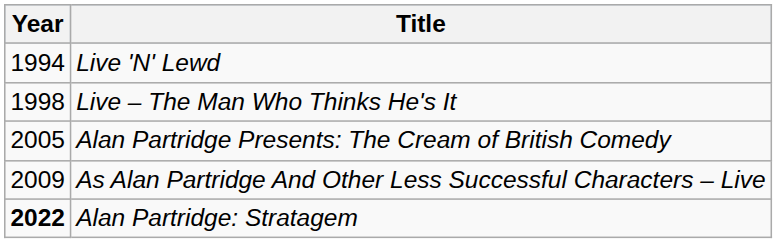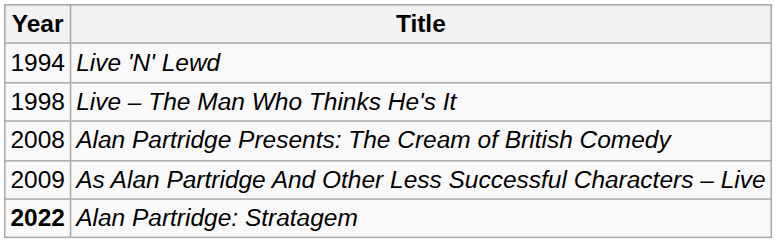Alan Partridge Presents: The Cream of British Comedy | Year: 2005 -> 2008
